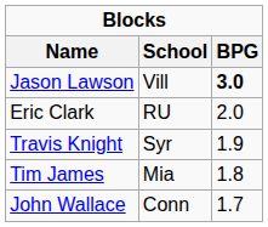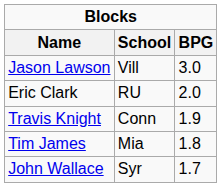Jason Lawson | BPG: bold -> normal
Travis Knight | School: Syr -> Conn
John Wallace | School: Conn -> Syr
